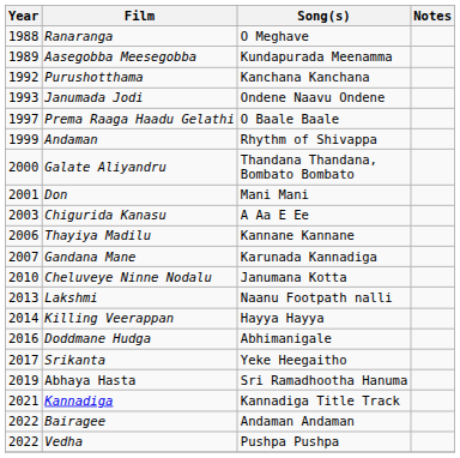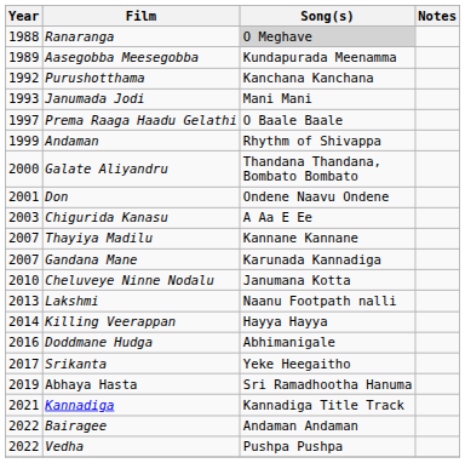Ranaranga | Song(s): no background -> lightgrey background
Janumada Jodi | Song(s): Ondene Naavu Ondene -> Mani Mani
Don | Song(s): Mani Mani -> Ondene Naavu Ondene
Thayiya Madilu | Year: 2006 -> 2007
